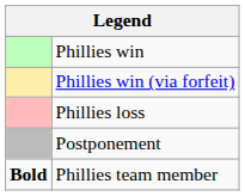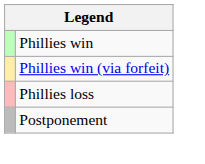- row: Bold | Phillies team member
